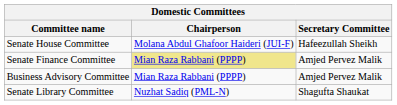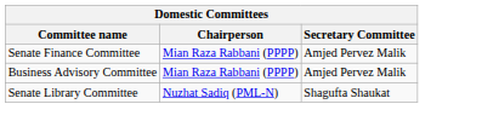- row: Senate House Committee | Molana Abdul Ghafoor Haideri (JUI-F) | Hafeezullah Sheikh
Senate Finance Committee | Chairperson: khaki background -> no background
